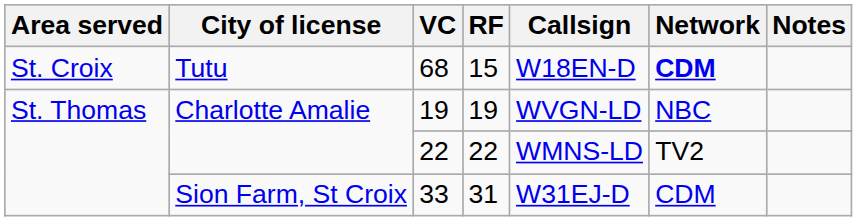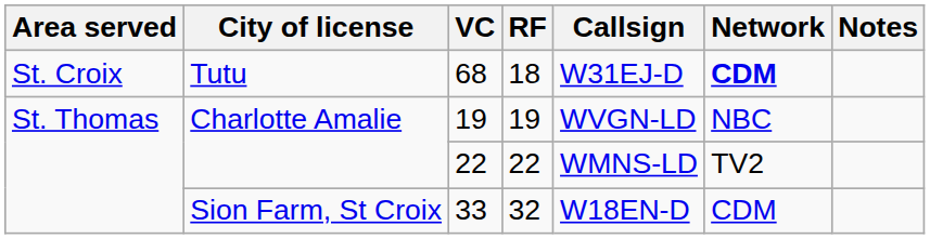68 | RF: 15 -> 18
68 | Callsign: W18EN-D -> W31EJ-D
33 | RF: 31 -> 32
33 | Callsign: W31EJ-D -> W18EN-D
